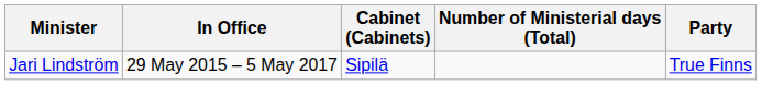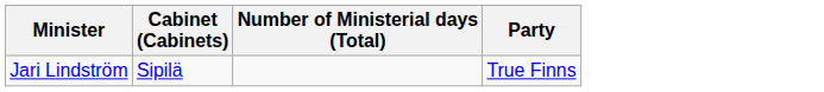- column: In Office | 29 May 2015 – 5 May 2017
